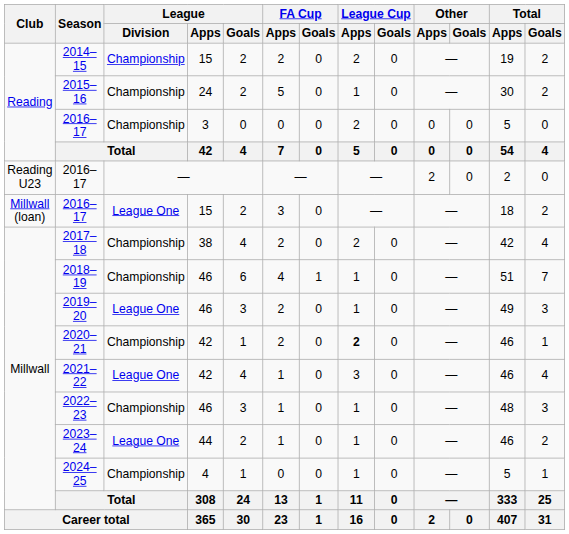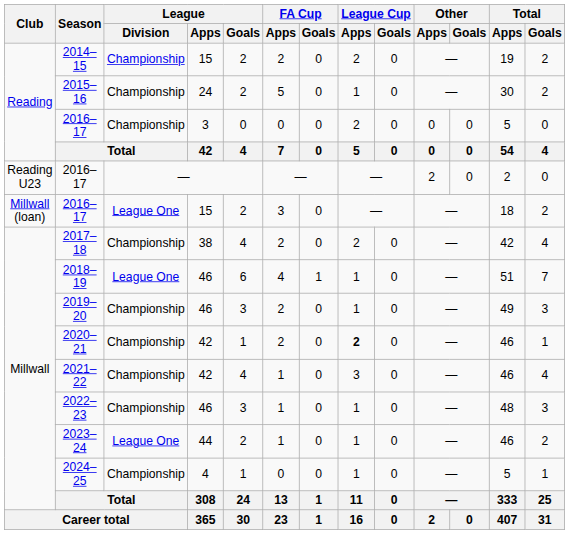2018–19 | League / Division: Championship -> League One
2019–20 | League / Division: League One -> Championship
2021–22 | League / Division: League One -> Championship
